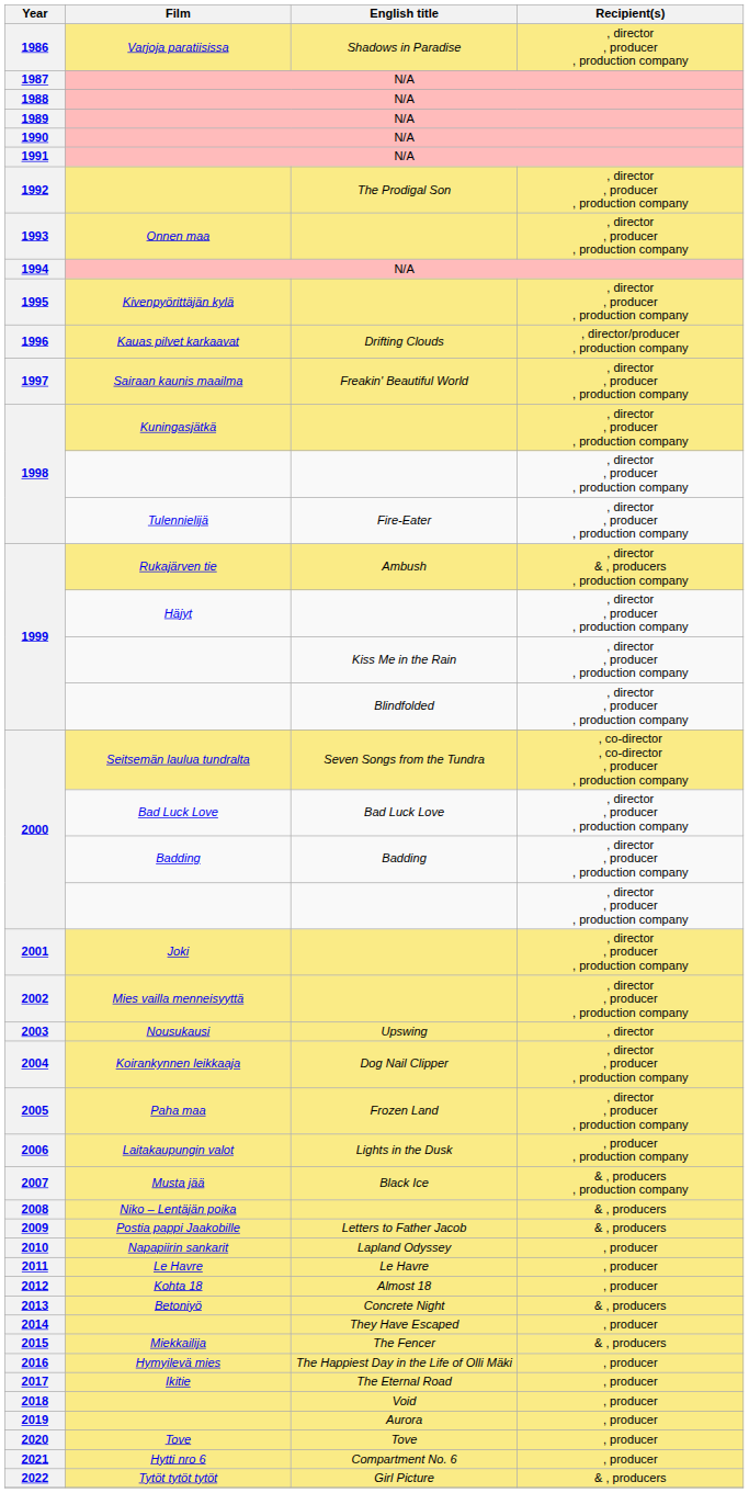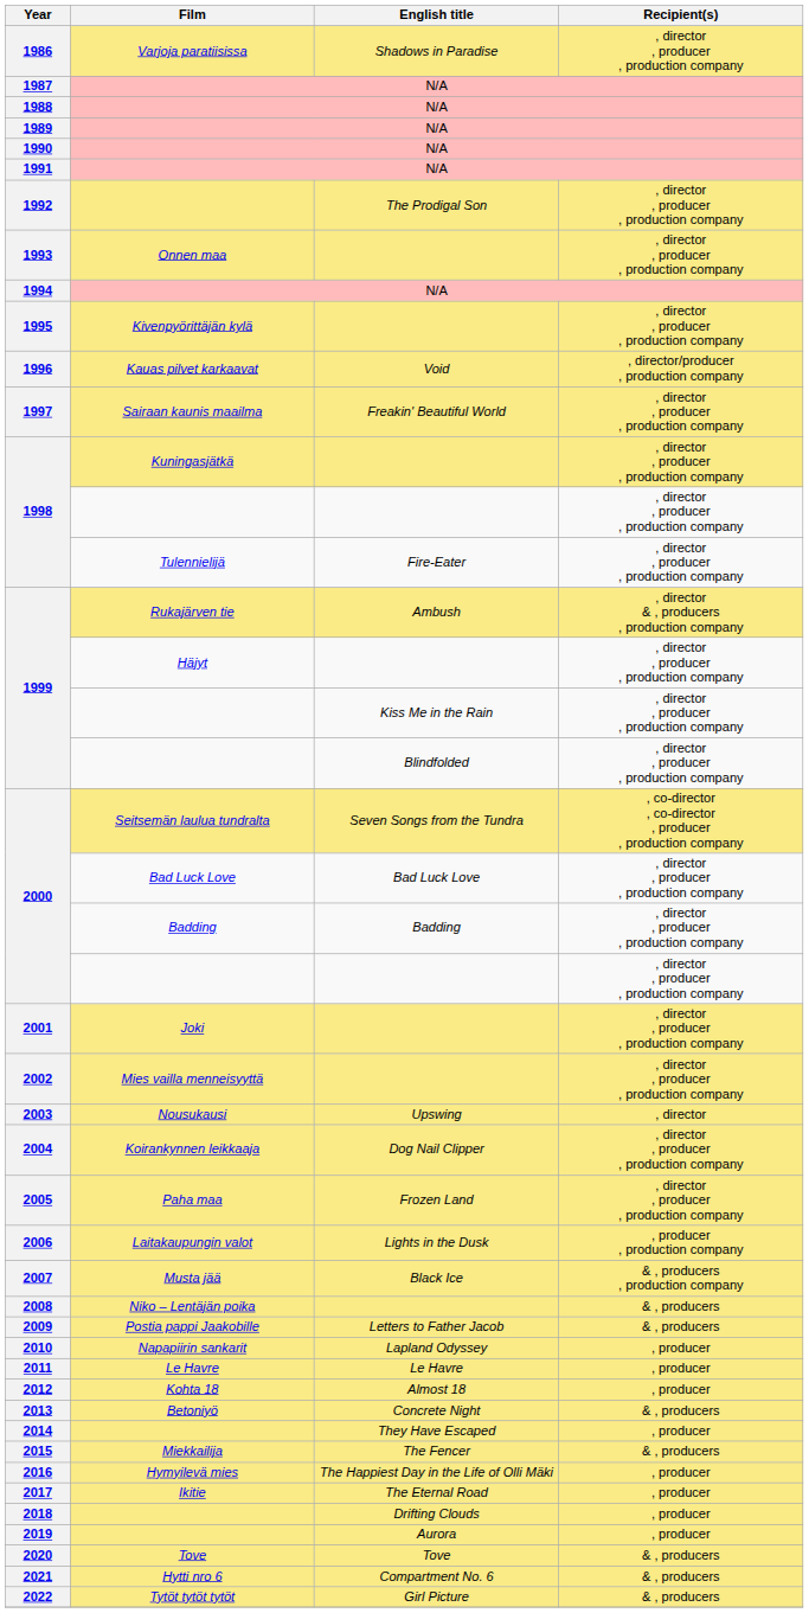1996 | English title: Drifting Clouds -> Void
2018 | English title: Void -> Drifting Clouds
2020 | Recipient(s): , producer -> & , producers
2021 | Recipient(s): , producer -> & , producers
